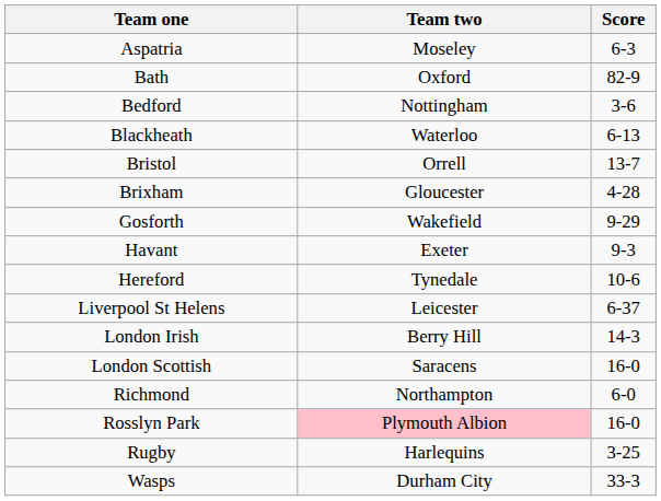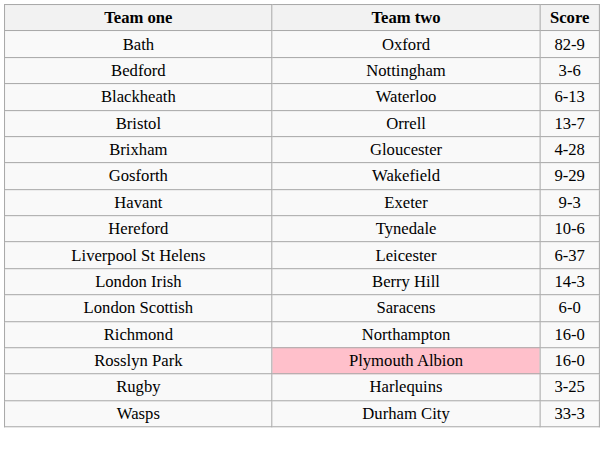- row: Aspatria | Moseley | 6-3
London Scottish | Score: 16-0 -> 6-0
Richmond | Score: 6-0 -> 16-0
